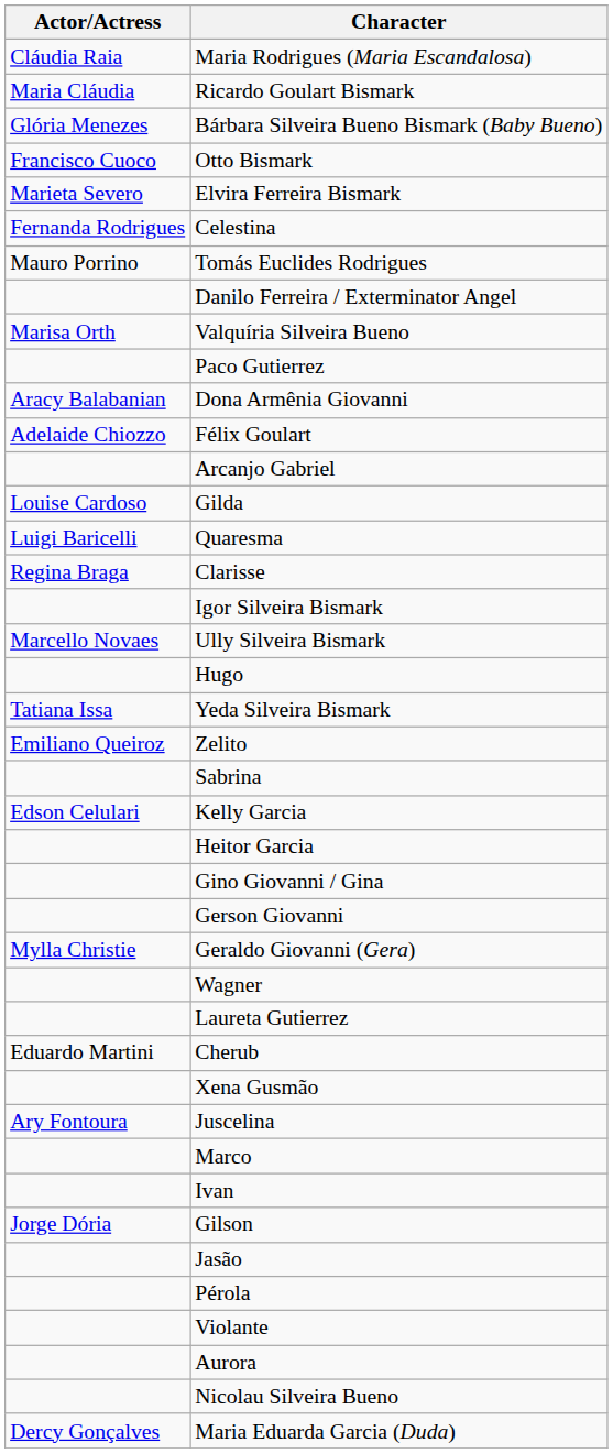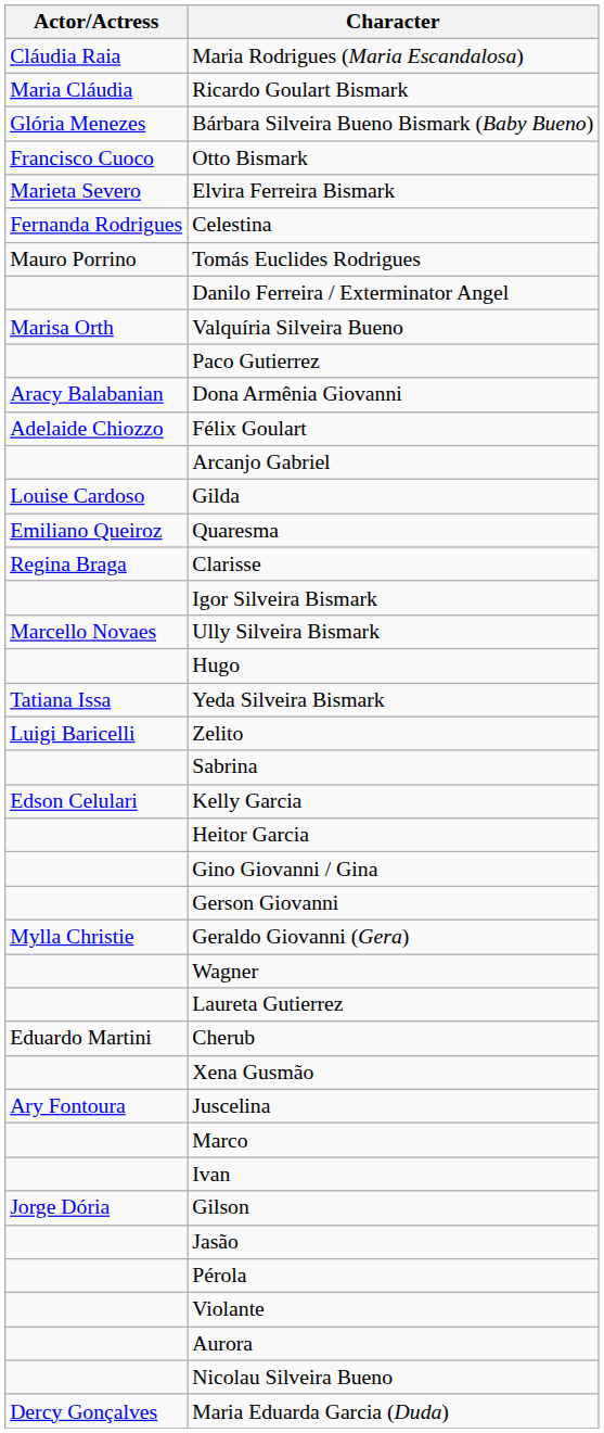Quaresma | Actor/Actress: Luigi Baricelli -> Emiliano Queiroz
Zelito | Actor/Actress: Emiliano Queiroz -> Luigi Baricelli
